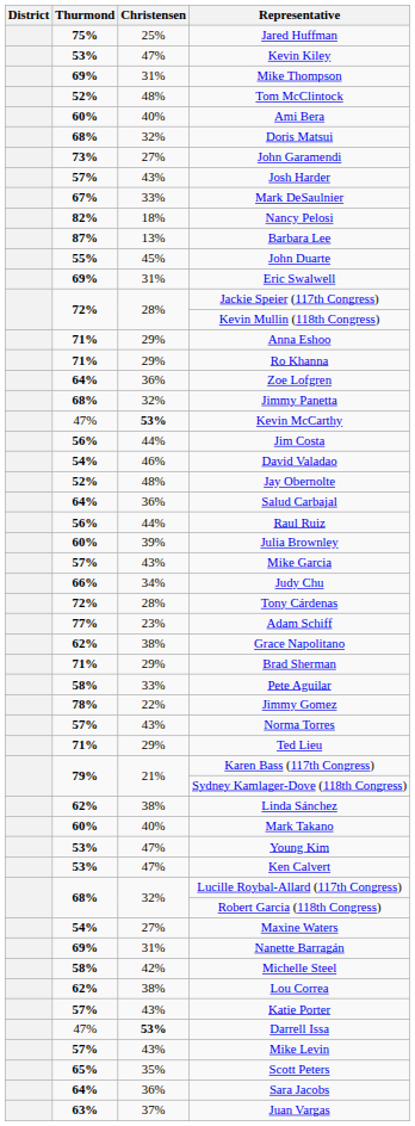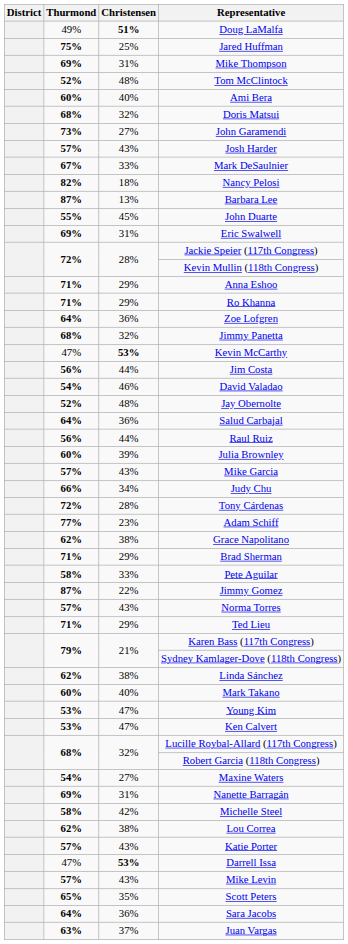+ row: 49% | 51% | Doug LaMalfa
- row: 53% | 47% | Kevin Kiley
Jimmy Gomez | Thurmond: 78% -> 87%
